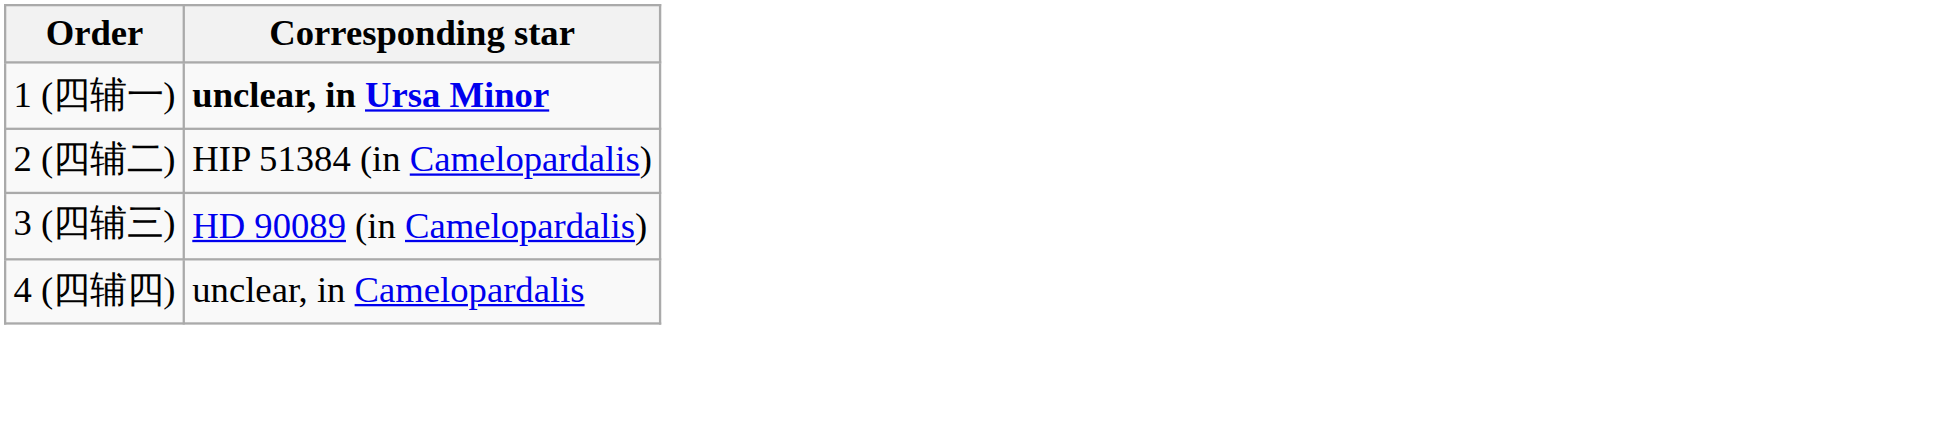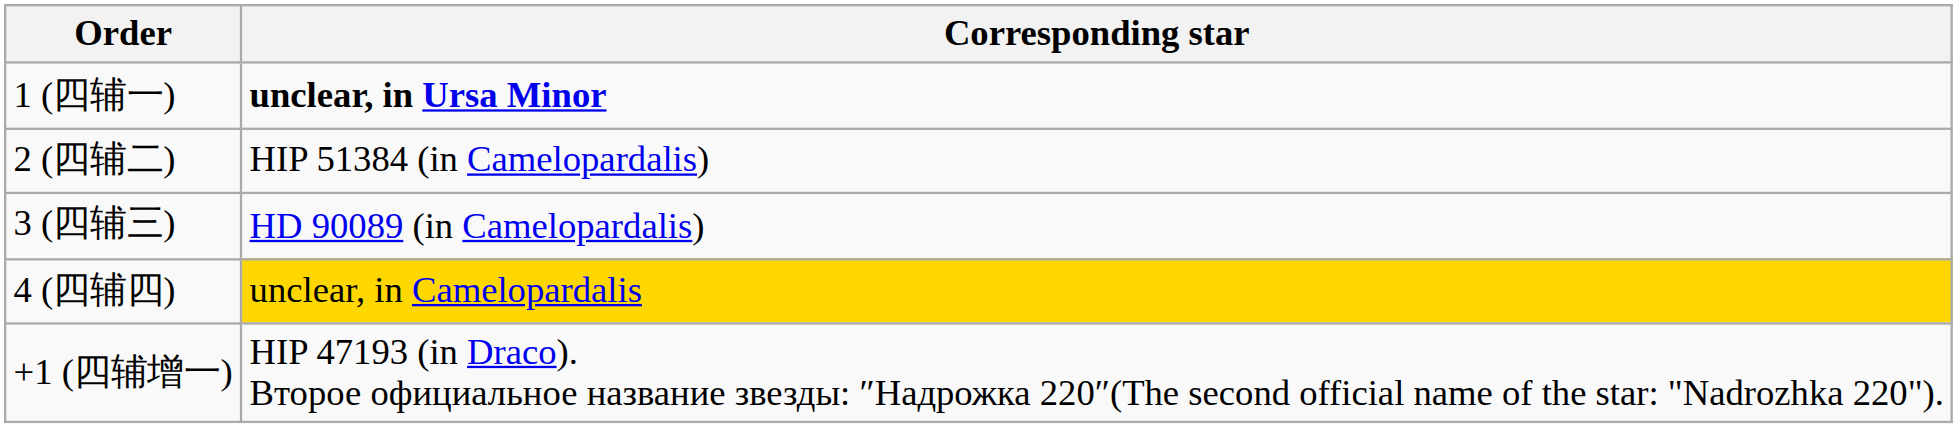4 (四辅四) | Corresponding star: no background -> gold background
+ row: +1 (四辅增一) | HIP 47193 (in Draco). Второе официальное название звезды: ″Надрожка 220″(The second official name of the star: "Nadrozhka 220").
